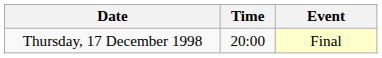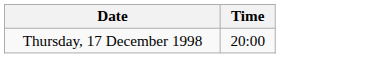- column: Event | Final
